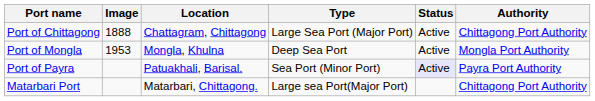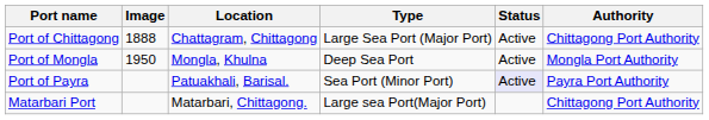Port of Mongla | Image: 1953 -> 1950
